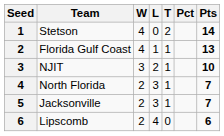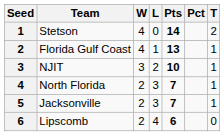columns swapped: T <-> Pts
